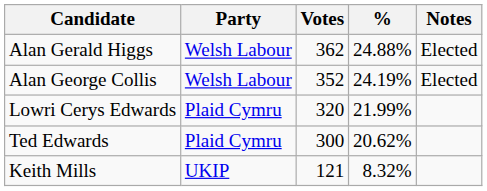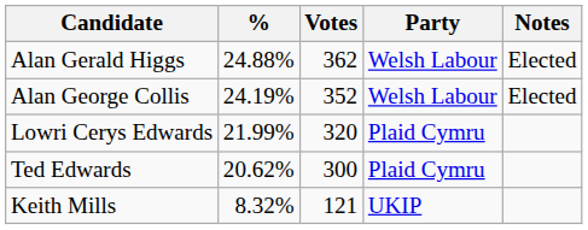columns swapped: Party <-> %
